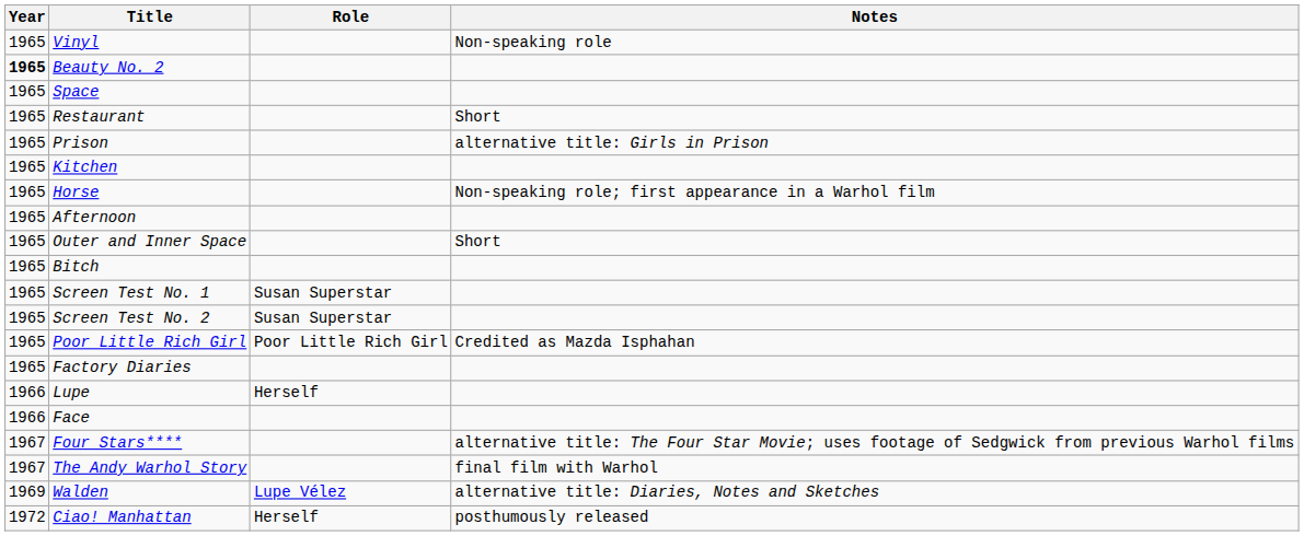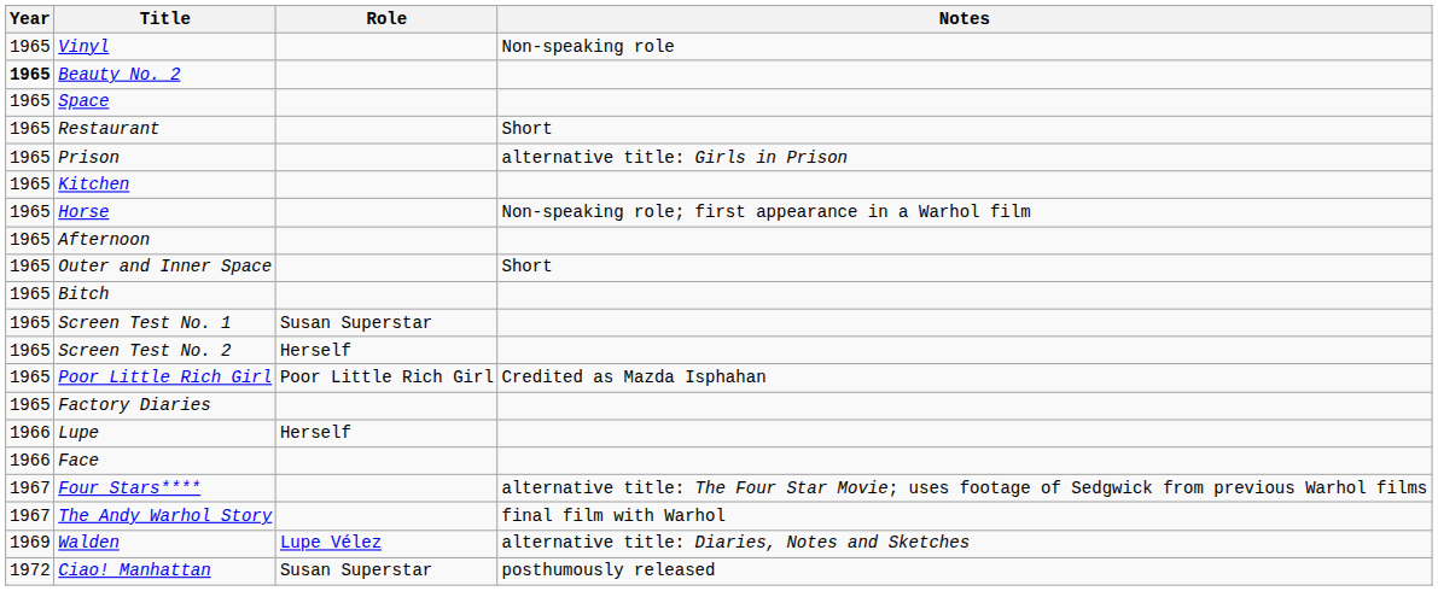Screen Test No. 2 | Role: Susan Superstar -> Herself
Ciao! Manhattan | Role: Herself -> Susan Superstar
